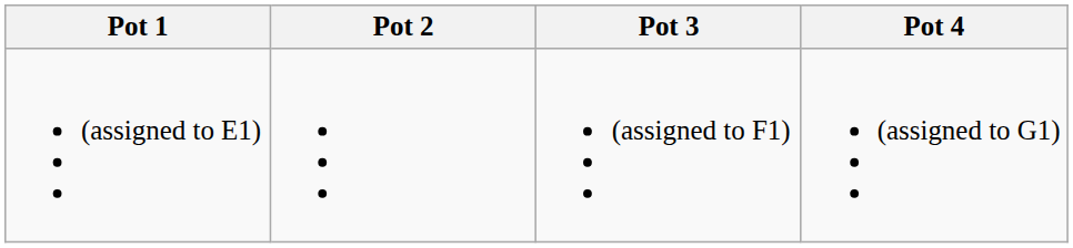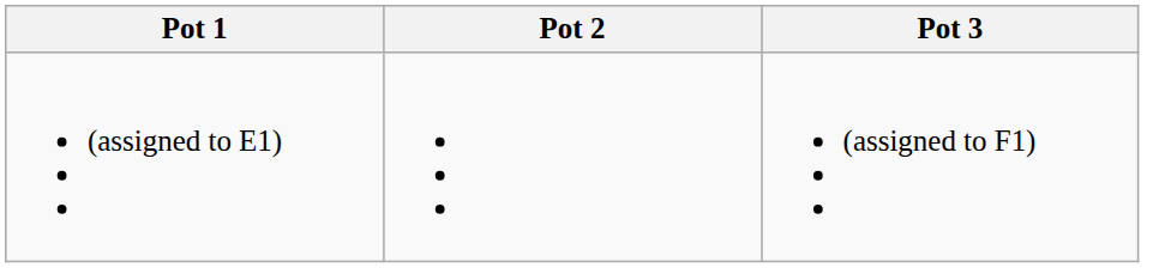- column: Pot 4 | (assigned to G1)
